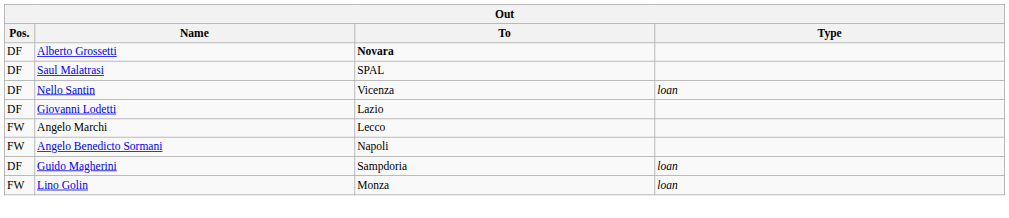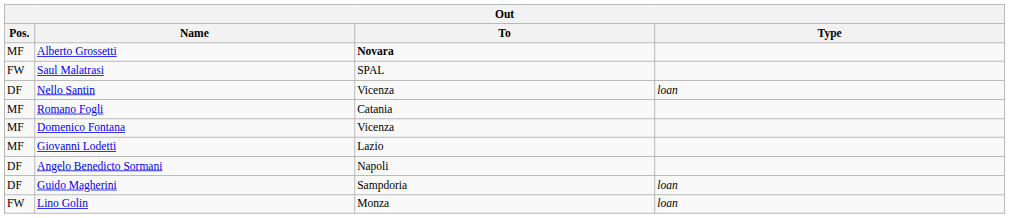Alberto Grossetti | Pos.: DF -> MF
Saul Malatrasi | Pos.: DF -> FW
+ row: MF | Romano Fogli | Catania
+ row: MF | Domenico Fontana | Vicenza
Giovanni Lodetti | Pos.: DF -> MF
- row: FW | Angelo Marchi | Lecco
Angelo Benedicto Sormani | Pos.: FW -> DF
